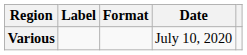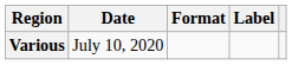columns swapped: Date <-> Label
